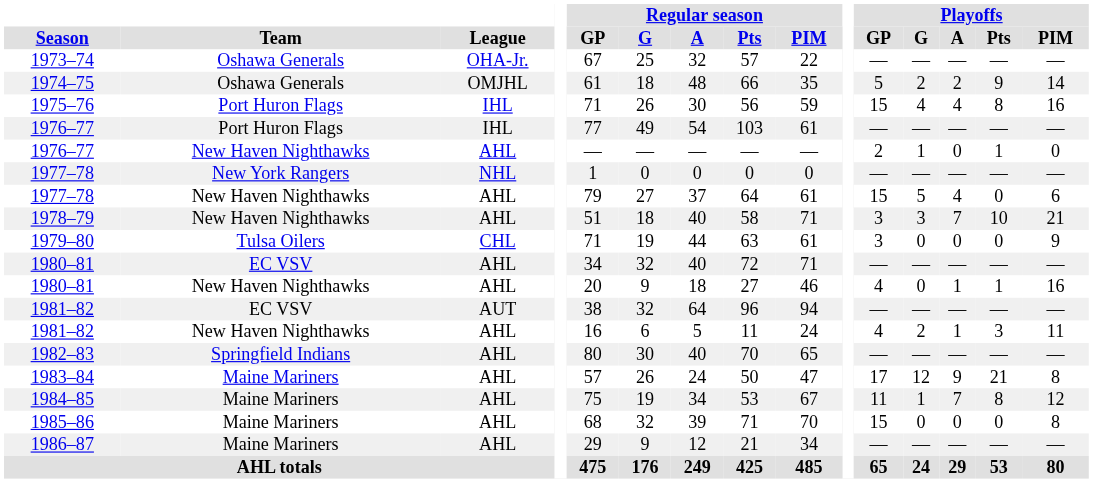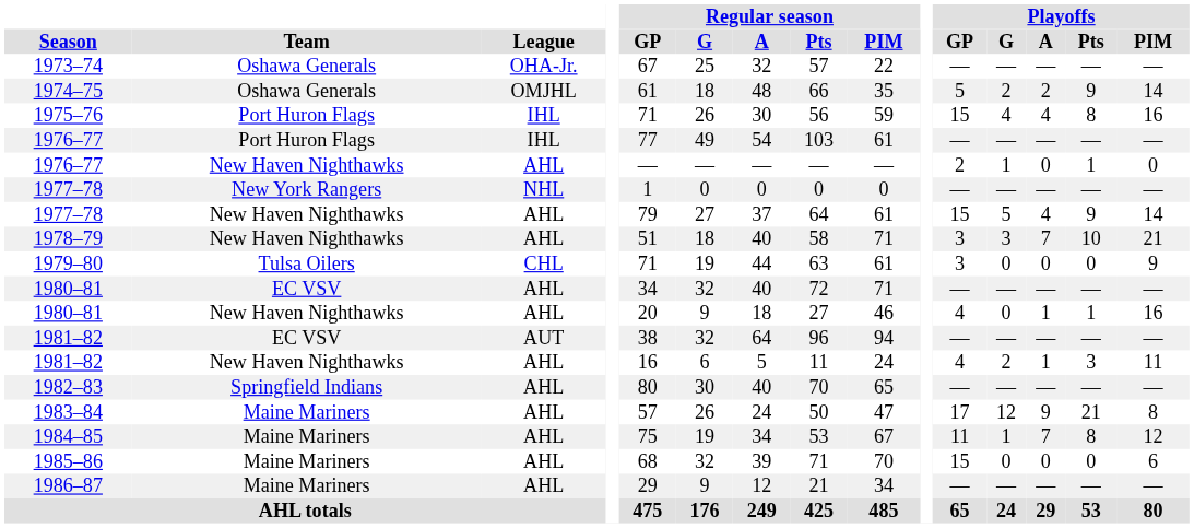1977–78 / New Haven Nighthawks | Playoffs / Pts: 0 -> 9
1977–78 / New Haven Nighthawks | Playoffs / PIM: 6 -> 14
1985–86 | Playoffs / PIM: 8 -> 6
